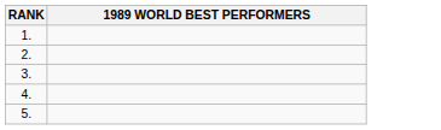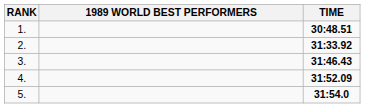+ column: TIME | 30:48.51 | 31:33.92 | 31:46.43 | 31:52.09 | 31:54.0
